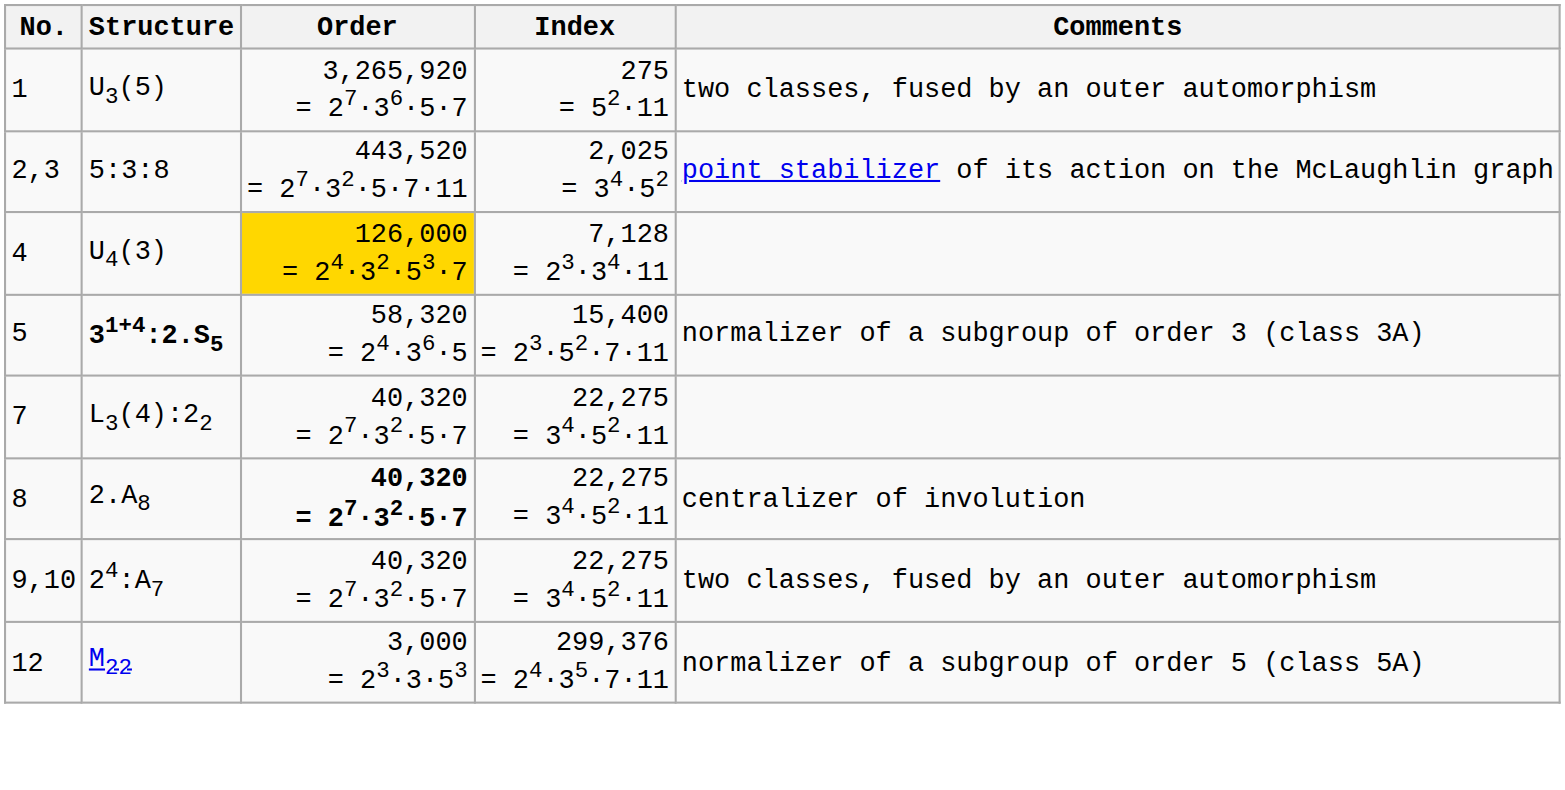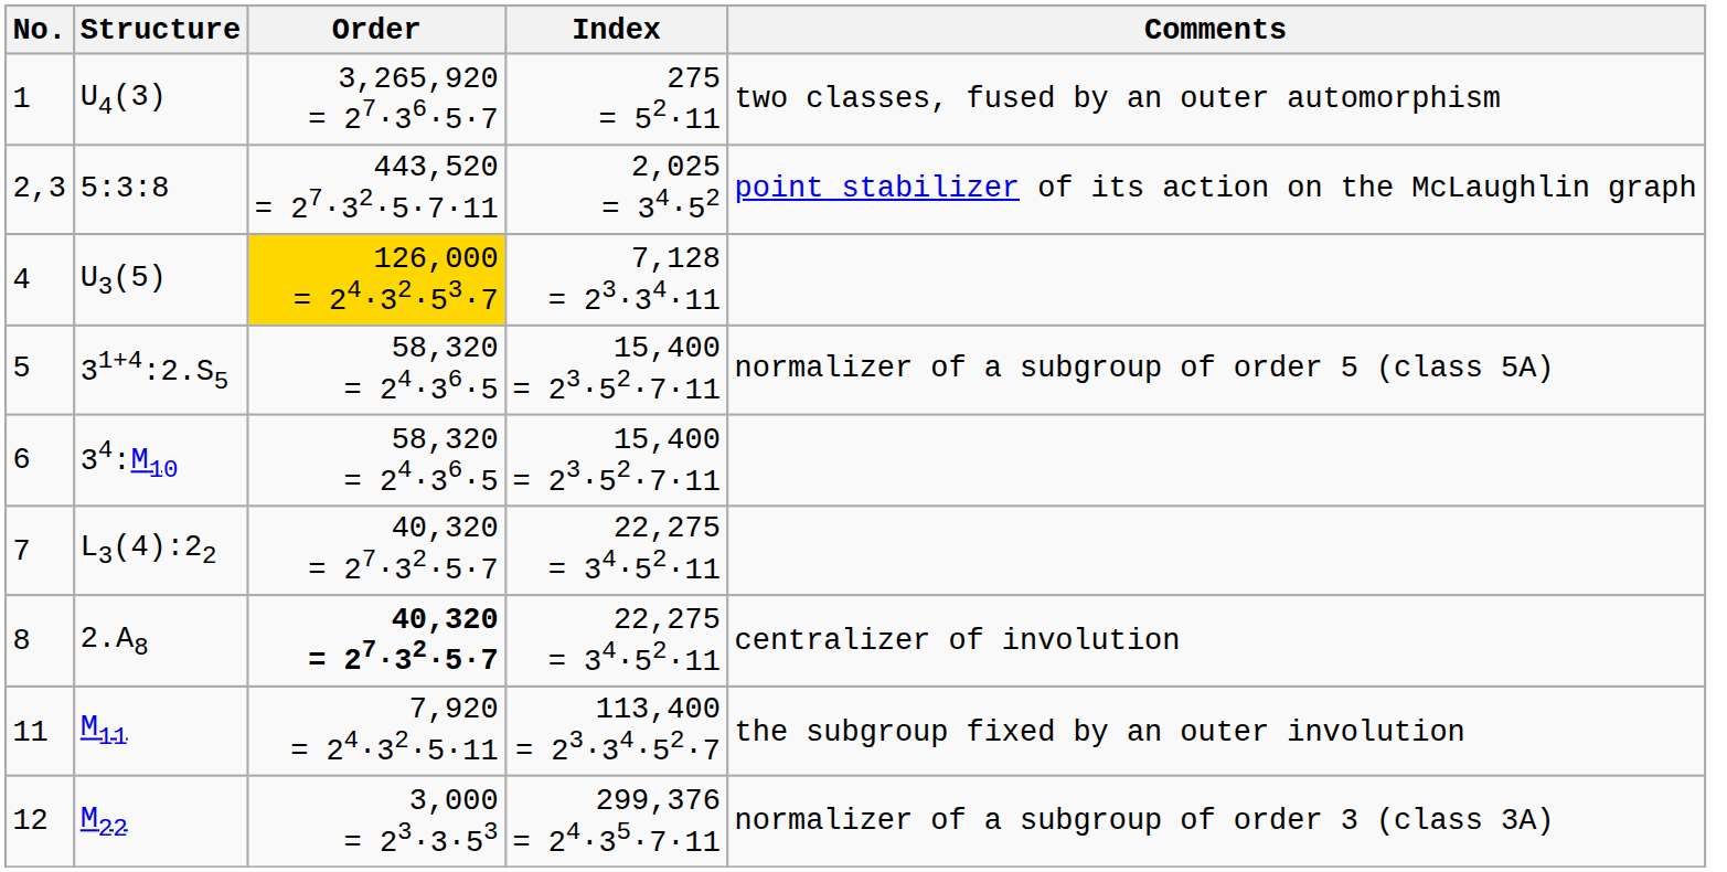1 | Structure: U3(5) -> U4(3)
4 | Structure: U4(3) -> U3(5)
5 | Structure: bold -> normal
5 | Comments: normalizer of a subgroup of order 3 (class 3A) -> normalizer of a subgroup of order 5 (class 5A)
+ row: 6 | 34:M10 | 58,320 = 24·36·5 | 15,400 = 23·52·7·11
- row: 9,10 | 24:A7 | 40,320 = 27·32·5·7 | 22,275 = 34·52·11 | two classes, fused by an outer automorphism
+ row: 11 | M11 | 7,920 = 24·32·5·11 | 113,400 = 23·34·52·7 | the subgroup fixed by an outer involution
12 | Comments: normalizer of a subgroup of order 5 (class 5A) -> normalizer of a subgroup of order 3 (class 3A)
